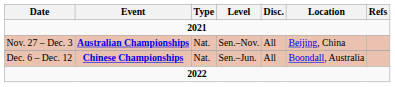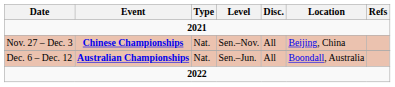Nov. 27 – Dec. 3 | Event: Australian Championships -> Chinese Championships
Dec. 6 – Dec. 12 | Event: Chinese Championships -> Australian Championships
